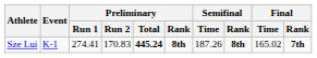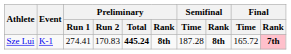Sze Lui | Semifinal / Time: 187.26 -> 187.28
Sze Lui | Final / Time: 165.02 -> 165.72
Sze Lui | Final / Rank: no background -> pink background
